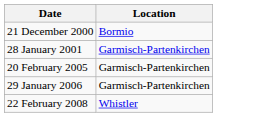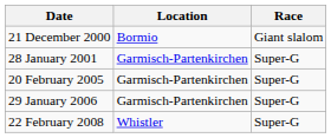+ column: Race | Giant slalom | Super-G | Super-G | Super-G | Super-G
